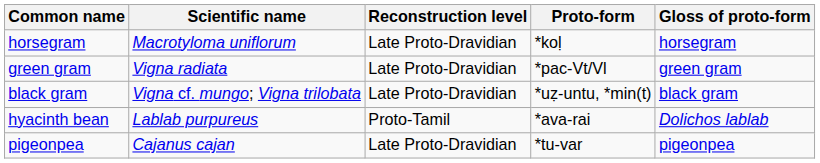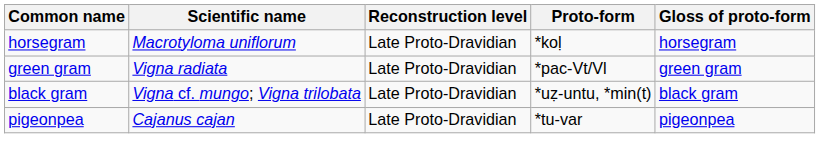- row: hyacinth bean | Lablab purpureus | Proto-Tamil | *ava-rai | Dolichos lablab
